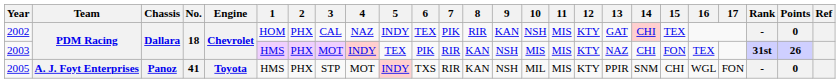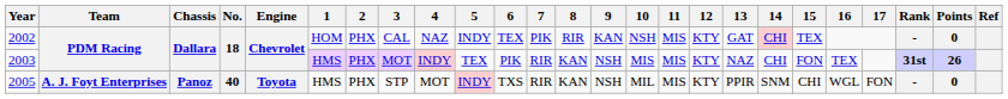2005 | No.: 41 -> 40
